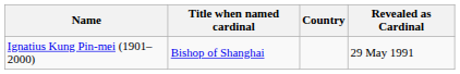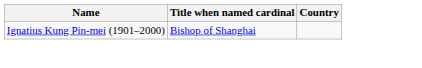- column: Revealed as Cardinal | 29 May 1991
